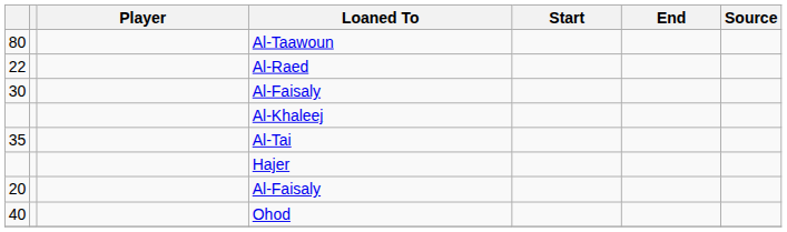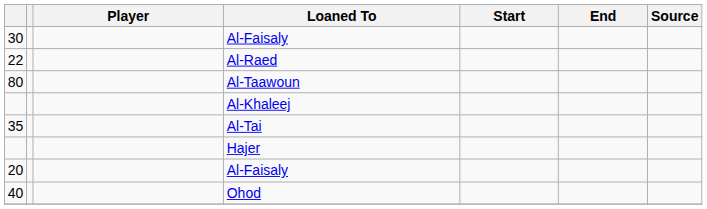rows swapped: 80 <-> 30
